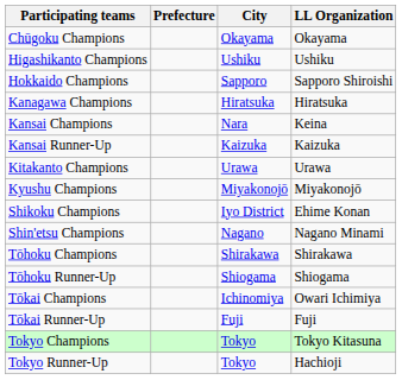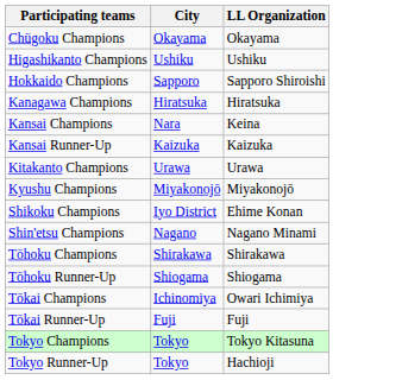- column: Prefecture
